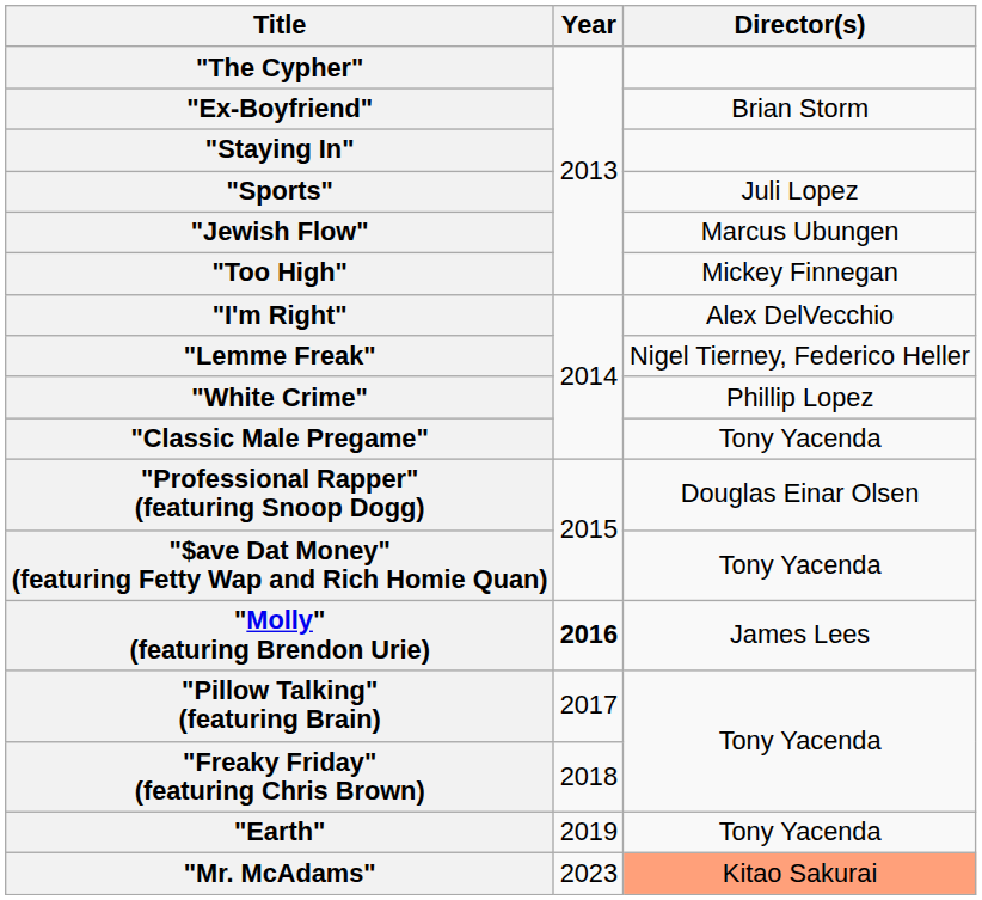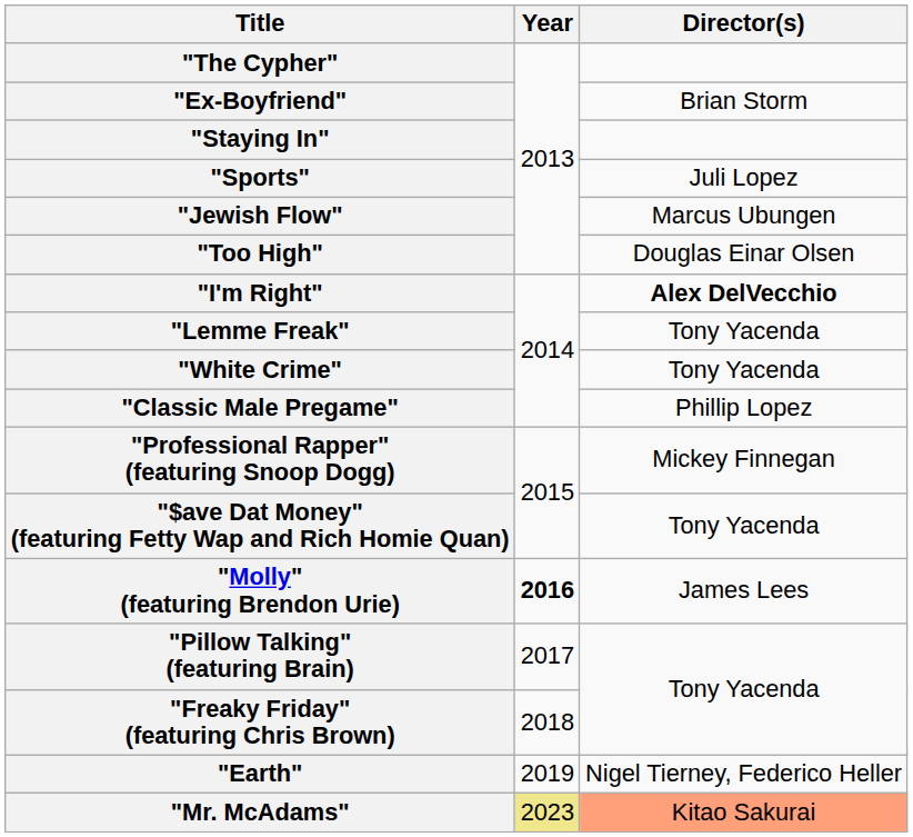"Too High" | Director(s): Mickey Finnegan -> Douglas Einar Olsen
"I'm Right" | Director(s): normal -> bold
"Lemme Freak" | Director(s): Nigel Tierney, Federico Heller -> Tony Yacenda
"White Crime" | Director(s): Phillip Lopez -> Tony Yacenda
"Classic Male Pregame" | Director(s): Tony Yacenda -> Phillip Lopez
"Professional Rapper" (featuring Snoop Dogg) | Director(s): Douglas Einar Olsen -> Mickey Finnegan
"Earth" | Director(s): Tony Yacenda -> Nigel Tierney, Federico Heller
"Mr. McAdams" | Year: no background -> khaki background
